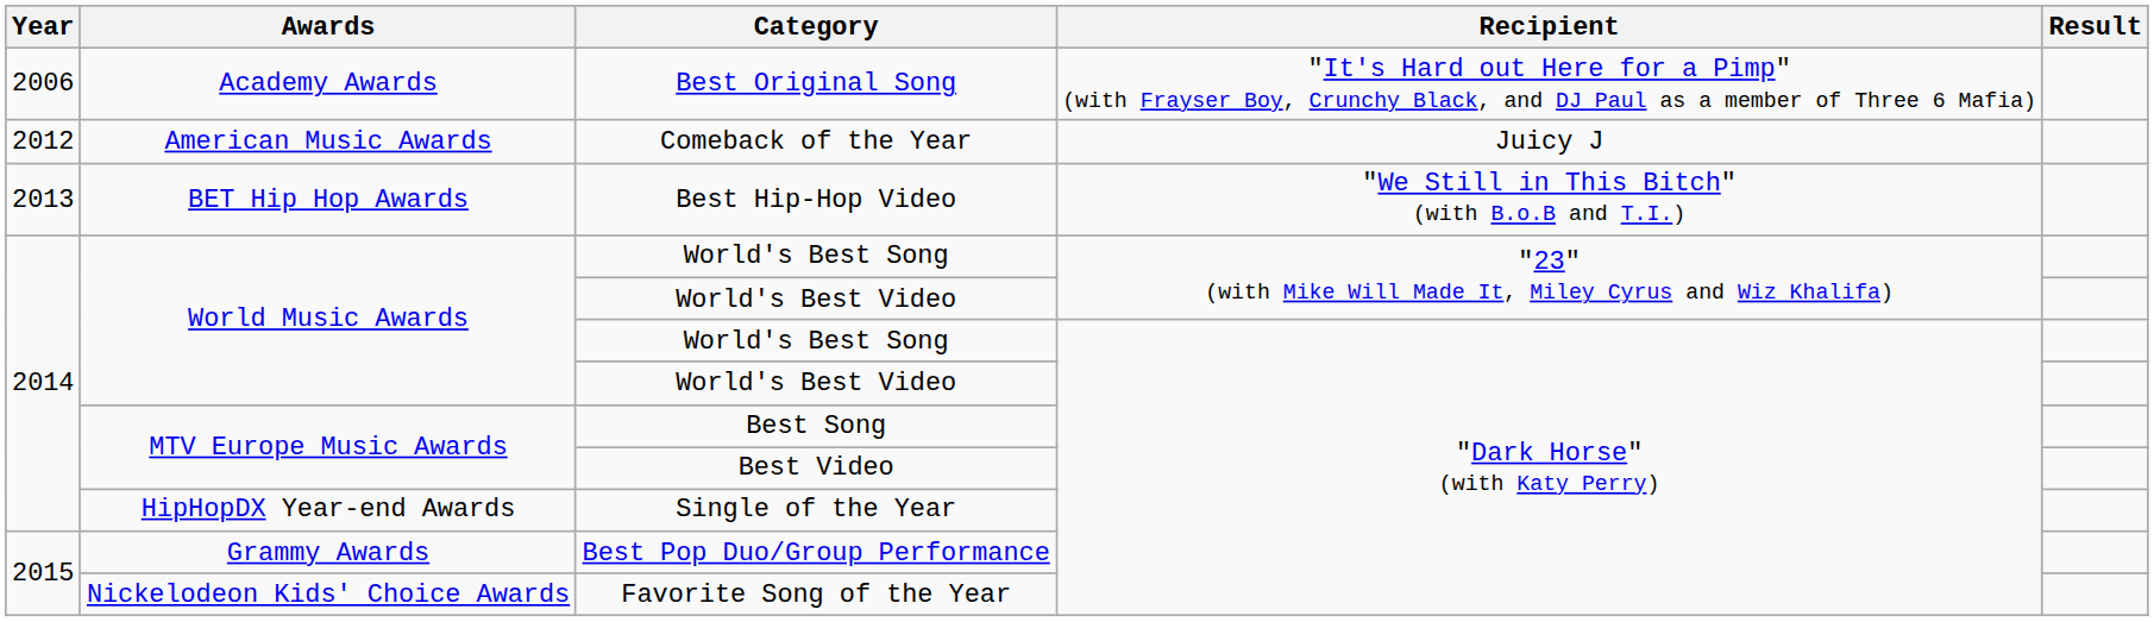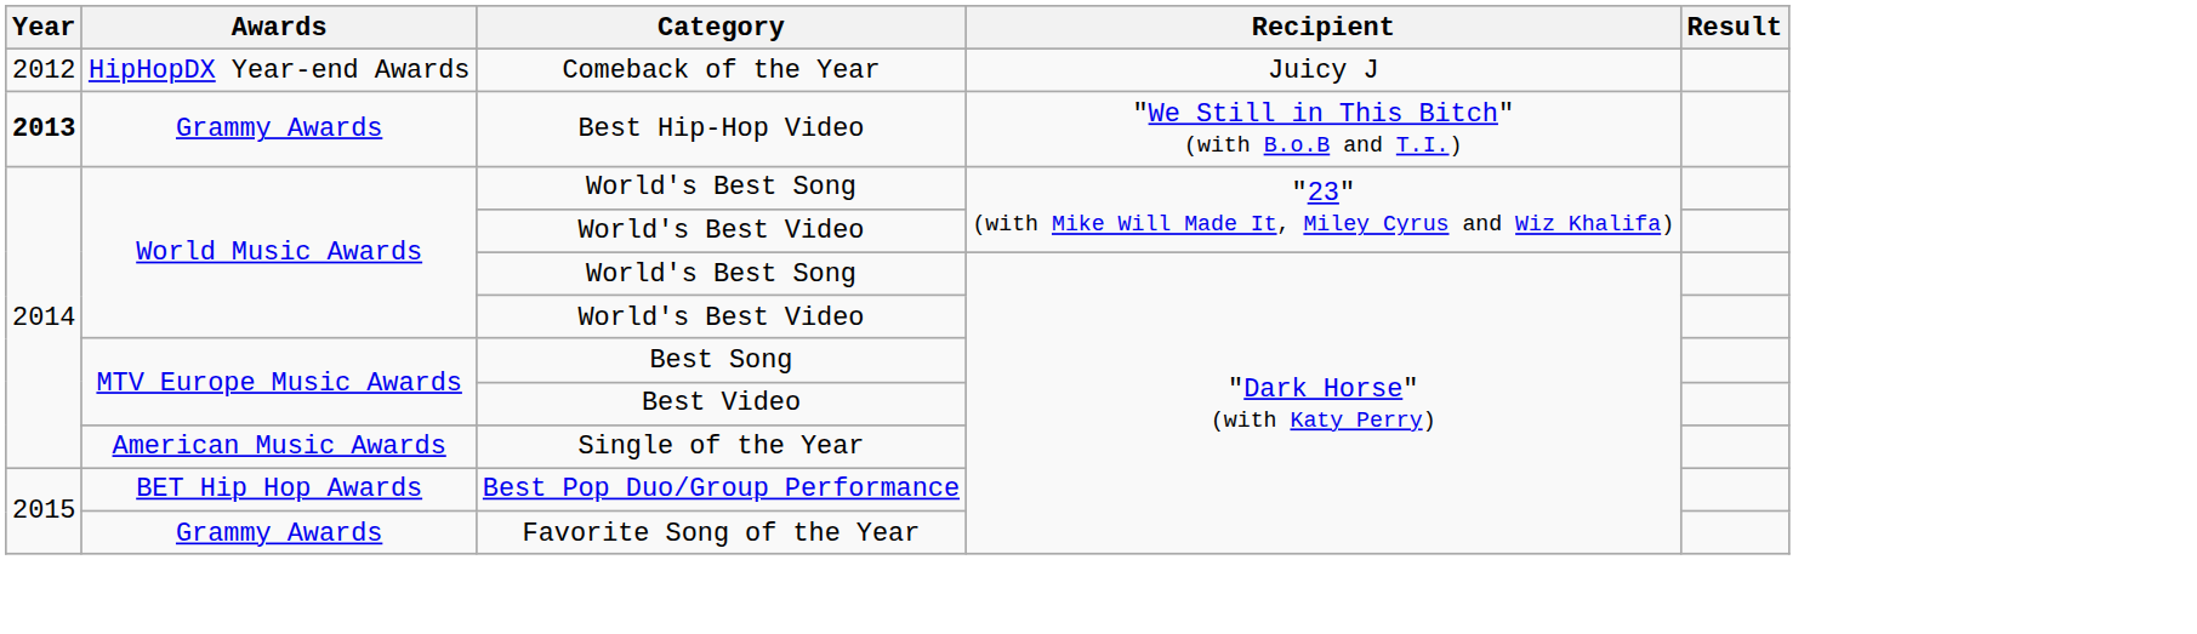- row: 2006 | Academy Awards | Best Original Song | "It's Hard out Here for a Pimp" (with Frayser Boy, Crunchy Black, and DJ Paul as a member of Three 6 Mafia)
Comeback of the Year | Awards: American Music Awards -> HipHopDX Year-end Awards
Best Hip-Hop Video | Year: normal -> bold
Best Hip-Hop Video | Awards: BET Hip Hop Awards -> Grammy Awards
Single of the Year | Awards: HipHopDX Year-end Awards -> American Music Awards
Best Pop Duo/Group Performance | Awards: Grammy Awards -> BET Hip Hop Awards
Favorite Song of the Year | Awards: Nickelodeon Kids' Choice Awards -> Grammy Awards
